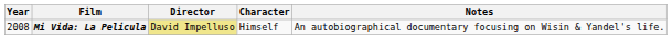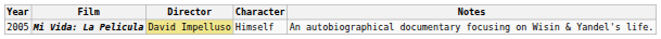Mi Vida: La Pelicula | Year: 2008 -> 2005
